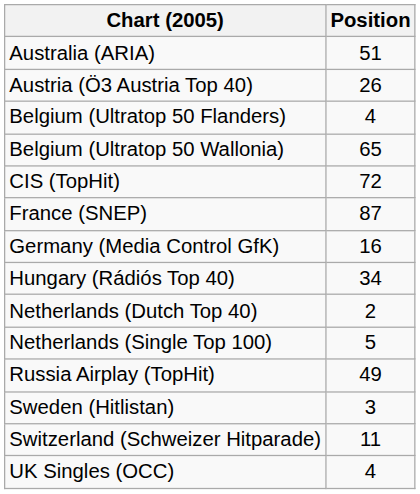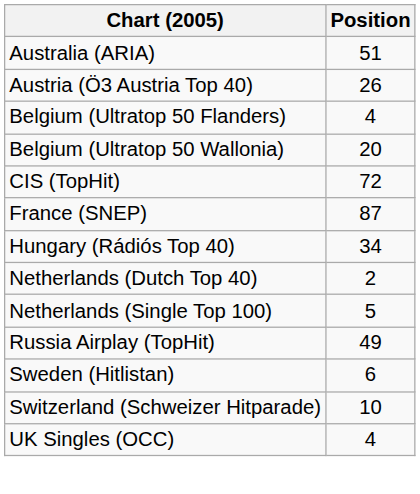Belgium (Ultratop 50 Wallonia) | Position: 65 -> 20
- row: Germany (Media Control GfK) | 16
Sweden (Hitlistan) | Position: 3 -> 6
Switzerland (Schweizer Hitparade) | Position: 11 -> 10
